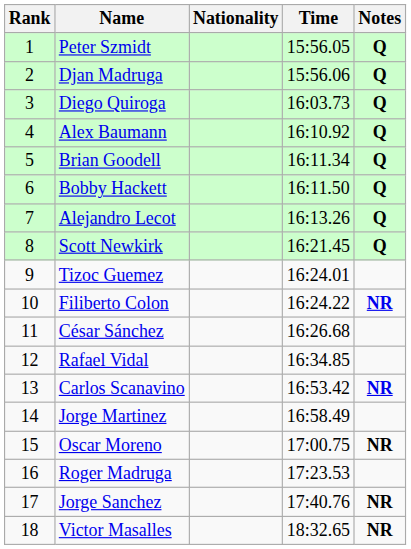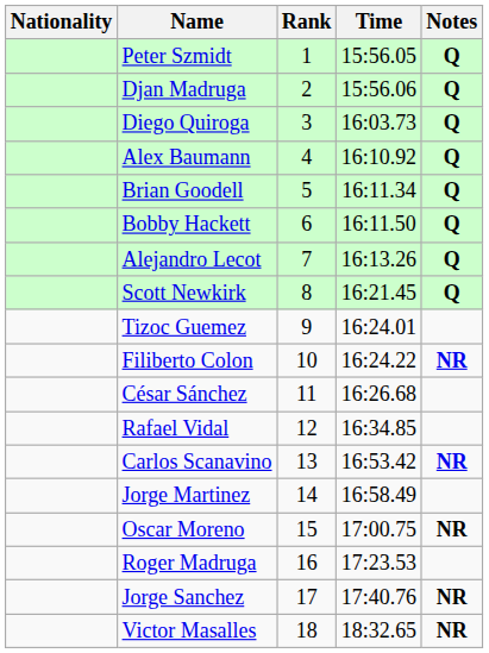columns swapped: Rank <-> Nationality
